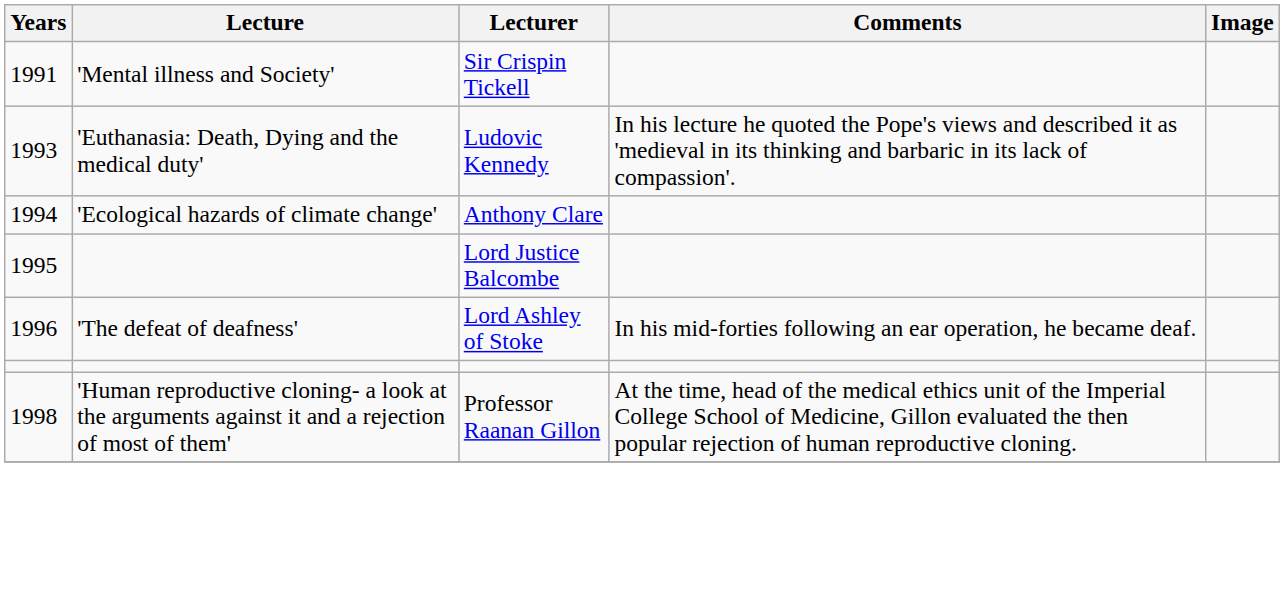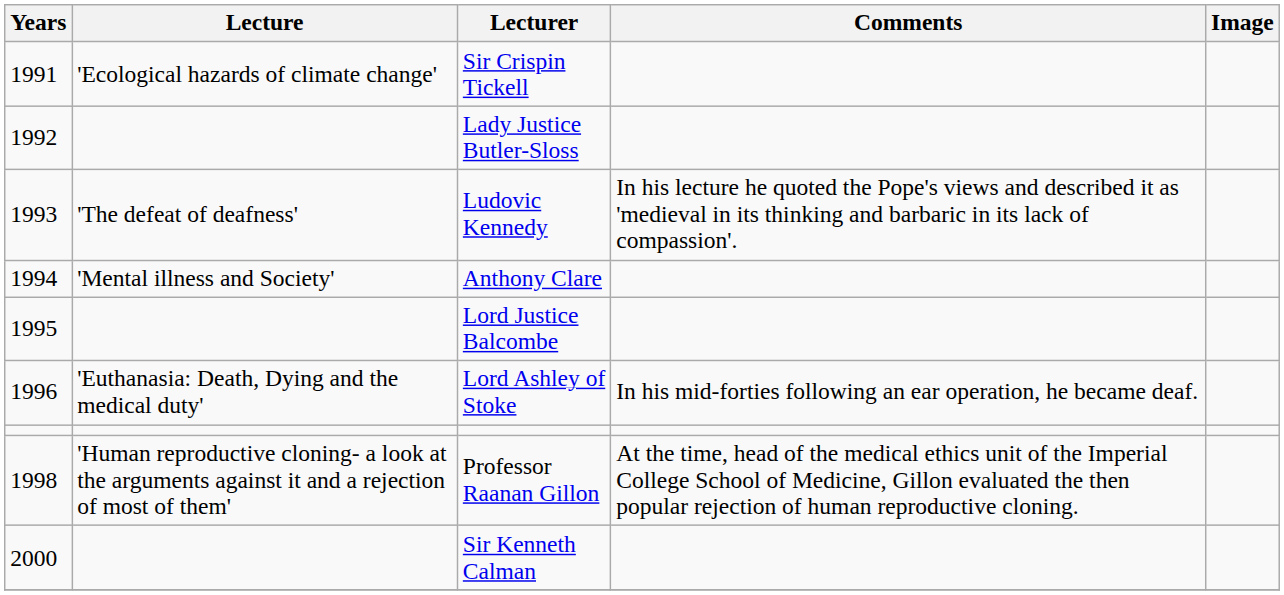Sir Crispin Tickell | Lecture: 'Mental illness and Society' -> 'Ecological hazards of climate change'
+ row: 1992 | Lady Justice Butler-Sloss
Ludovic Kennedy | Lecture: 'Euthanasia: Death, Dying and the medical duty' -> 'The defeat of deafness'
Anthony Clare | Lecture: 'Ecological hazards of climate change' -> 'Mental illness and Society'
Lord Ashley of Stoke | Lecture: 'The defeat of deafness' -> 'Euthanasia: Death, Dying and the medical duty'
+ row: 2000 | Sir Kenneth Calman
